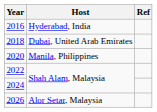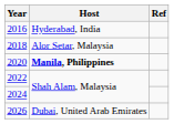2018 | Host: Dubai, United Arab Emirates -> Alor Setar, Malaysia
2020 | Host: normal -> bold
2026 | Host: Alor Setar, Malaysia -> Dubai, United Arab Emirates
